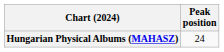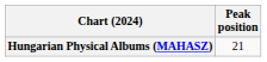Hungarian Physical Albums (MAHASZ) | Peak position: 24 -> 21
